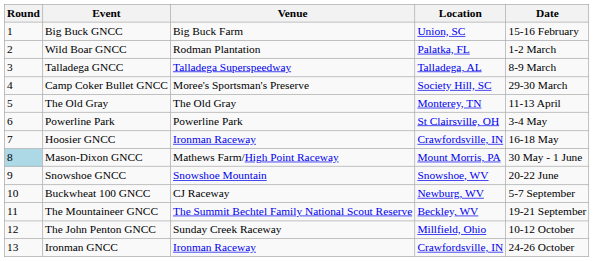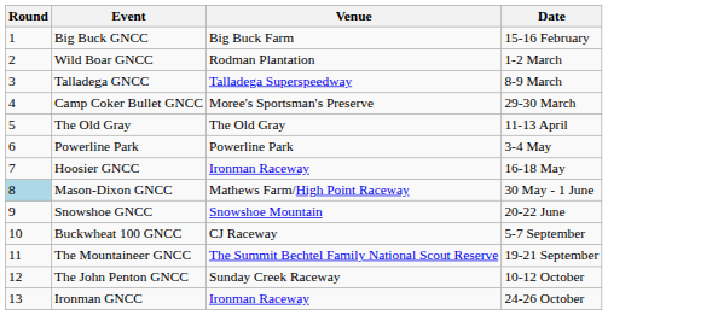- column: Location | Union, SC | Palatka, FL | Talladega, AL | Society Hill, SC | Monterey, TN | St Clairsville, OH | Crawfordsville, IN | Mount Morris, PA | Snowshoe, WV | Newburg, WV | Beckley, WV | Millfield, Ohio | Crawfordsville, IN
